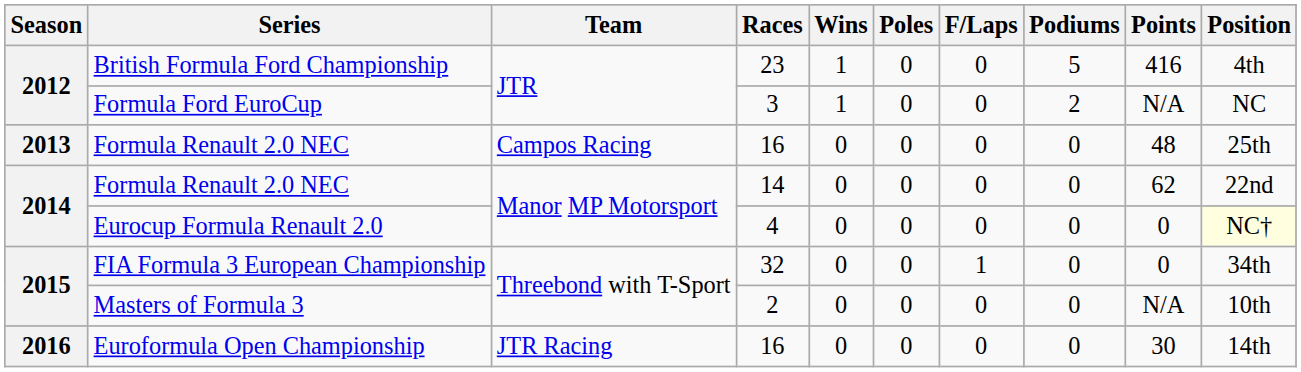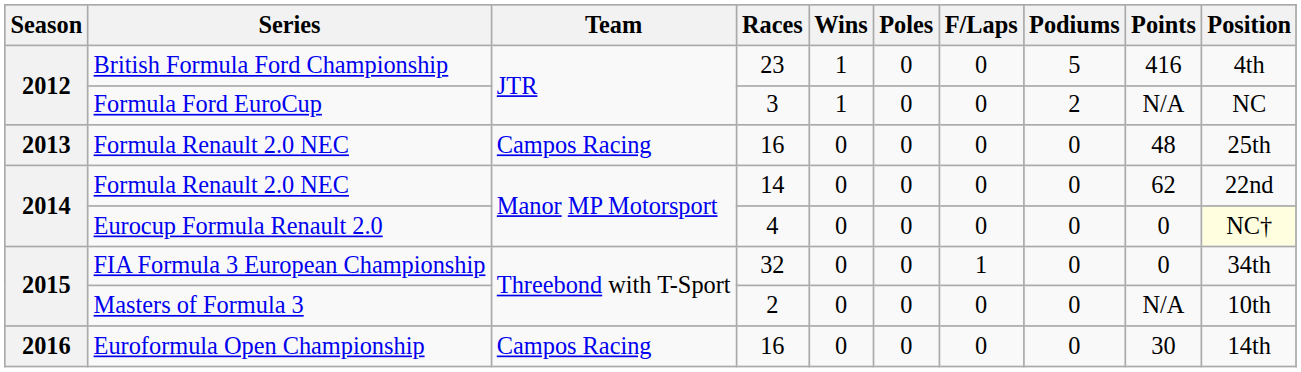Euroformula Open Championship | Team: JTR Racing -> Campos Racing
